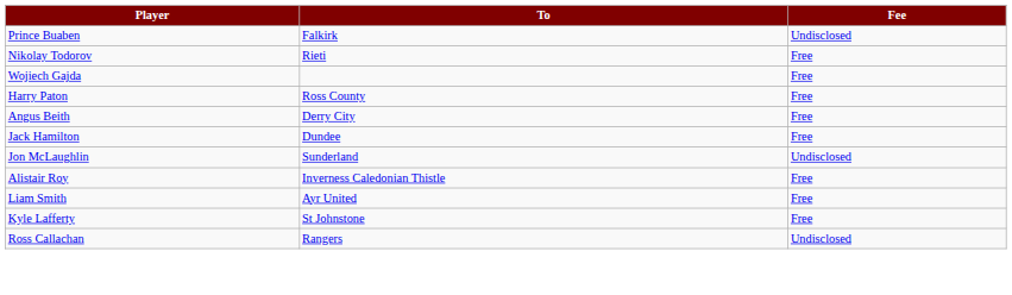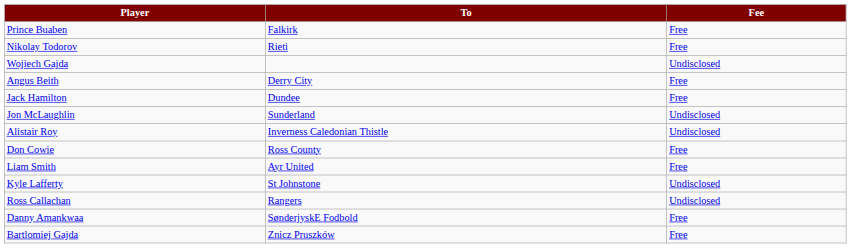Prince Buaben | Fee: Undisclosed -> Free
Wojiech Gajda | Fee: Free -> Undisclosed
- row: Harry Paton | Ross County | Free
Alistair Roy | Fee: Free -> Undisclosed
+ row: Don Cowie | Ross County | Free
Kyle Lafferty | Fee: Free -> Undisclosed
+ row: Danny Amankwaa | SønderjyskE Fodbold | Free
+ row: Bartlomiej Gajda | Znicz Pruszków | Free
